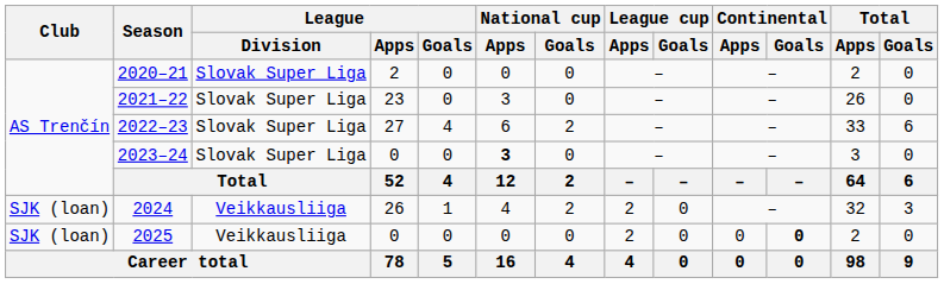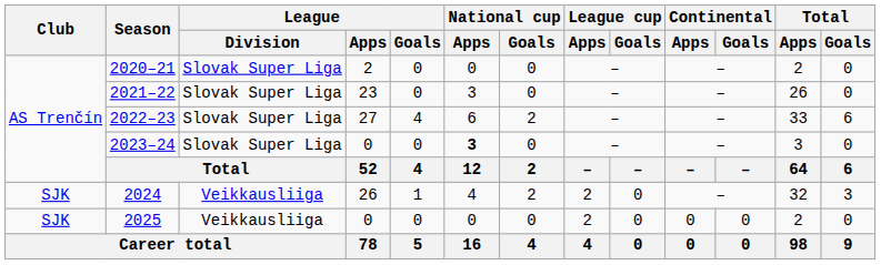2024 | Club: SJK (loan) -> SJK
2025 | Club: SJK (loan) -> SJK
2025 | Continental / Goals: bold -> normal
